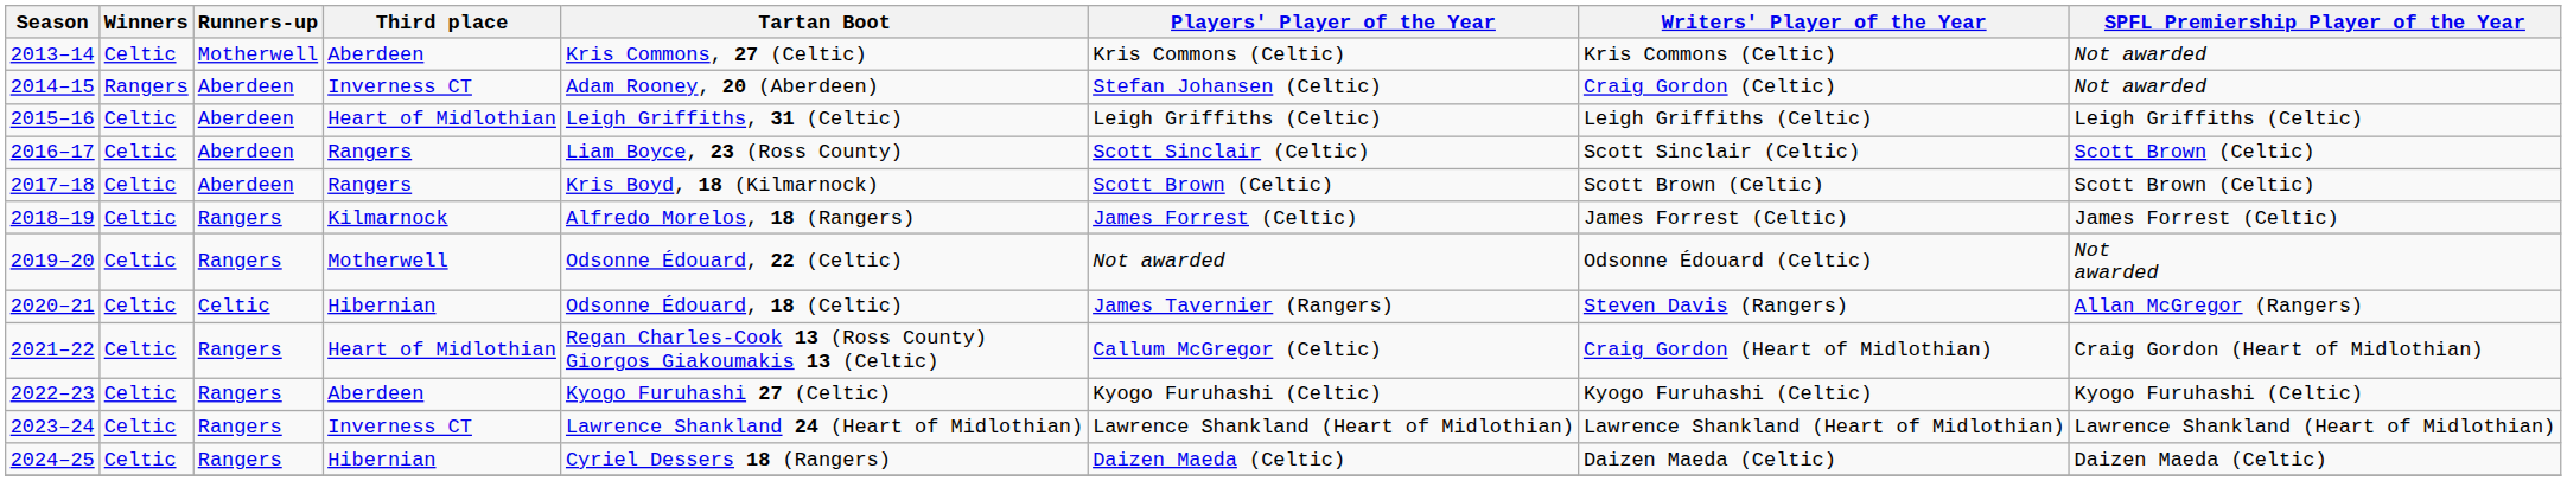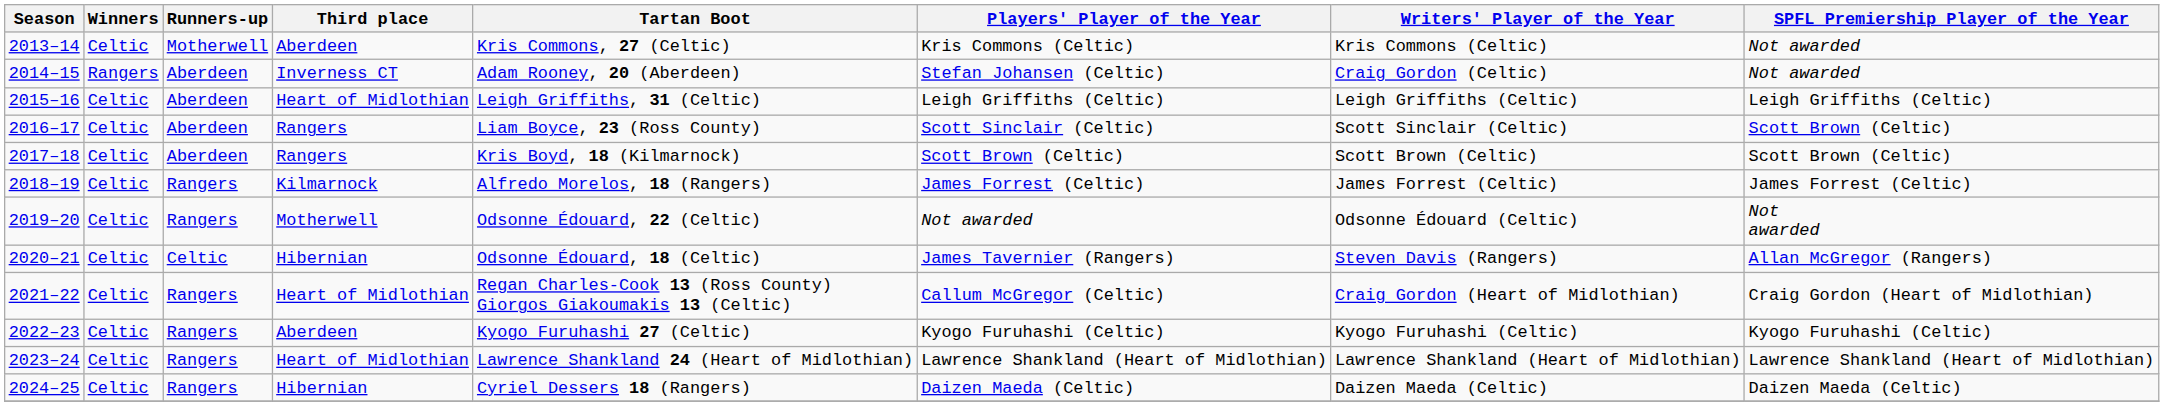2023–24 | Third place: Inverness CT -> Heart of Midlothian
